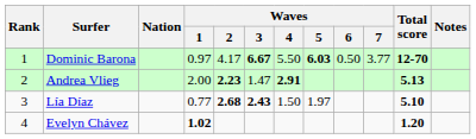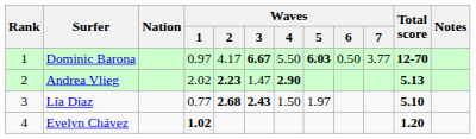Andrea Vlieg | Waves / 1: 2.00 -> 2.02
Andrea Vlieg | Waves / 4: 2.91 -> 2.90
